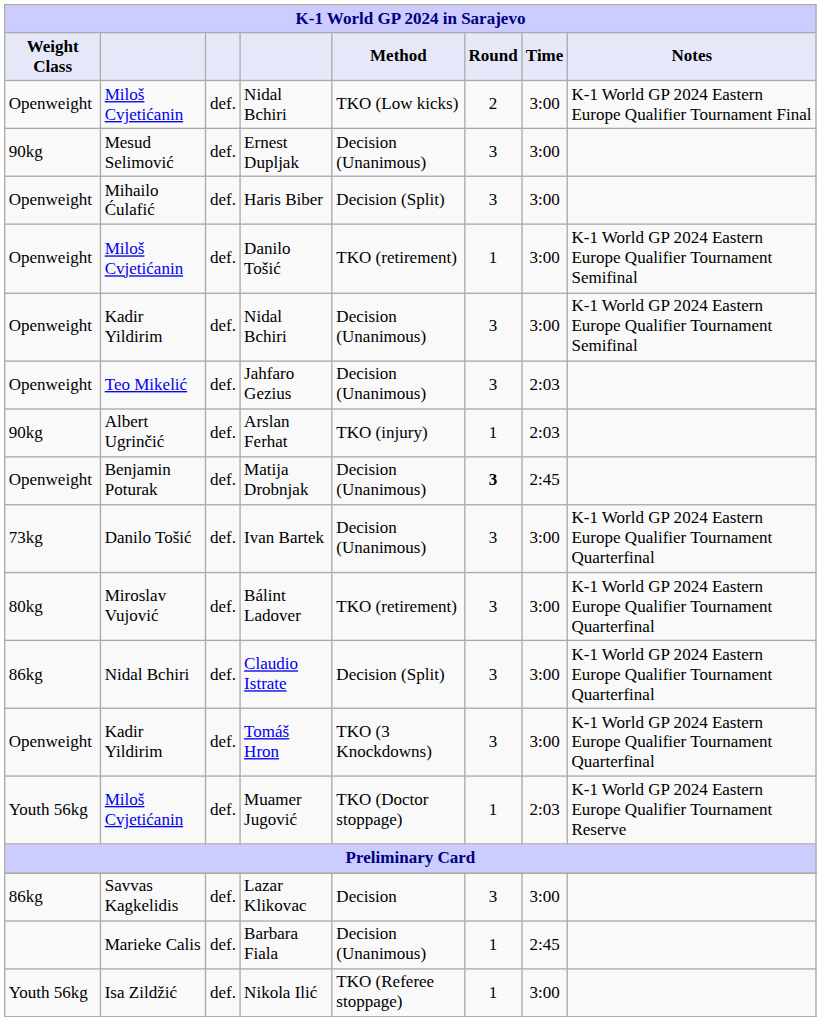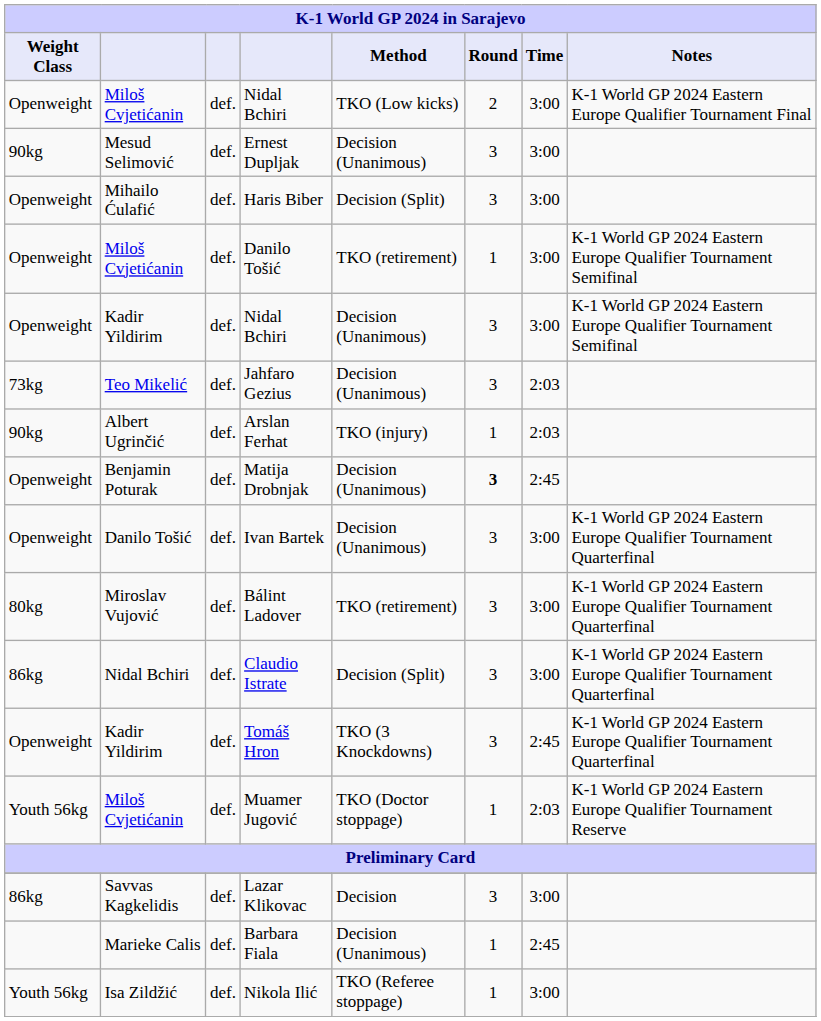Jahfaro Gezius | Weight Class: Openweight -> 73kg
Ivan Bartek | Weight Class: 73kg -> Openweight
Tomáš Hron | Time: 3:00 -> 2:45
